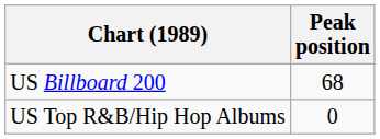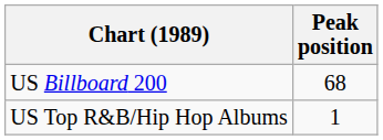US Top R&B/Hip Hop Albums | Peak position: 0 -> 1
